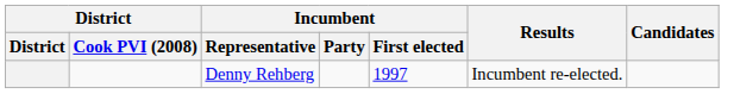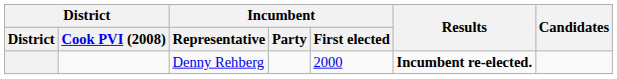Denny Rehberg | Incumbent / First elected: 1997 -> 2000
Denny Rehberg | Results: normal -> bold
